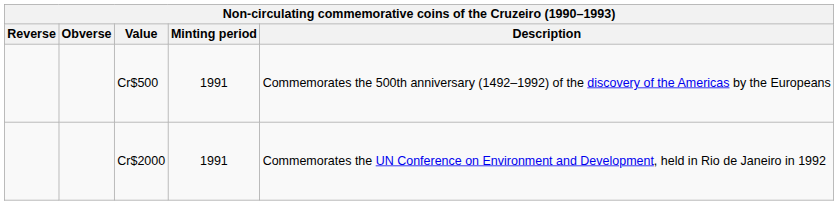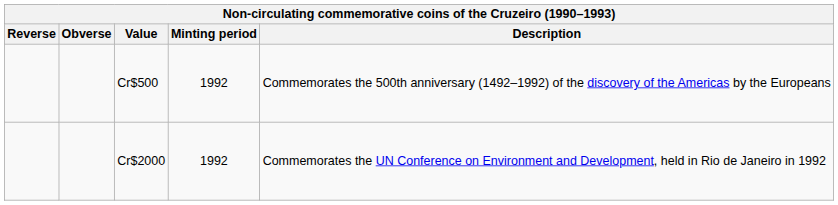Cr$500 | Minting period: 1991 -> 1992
Cr$2000 | Minting period: 1991 -> 1992
